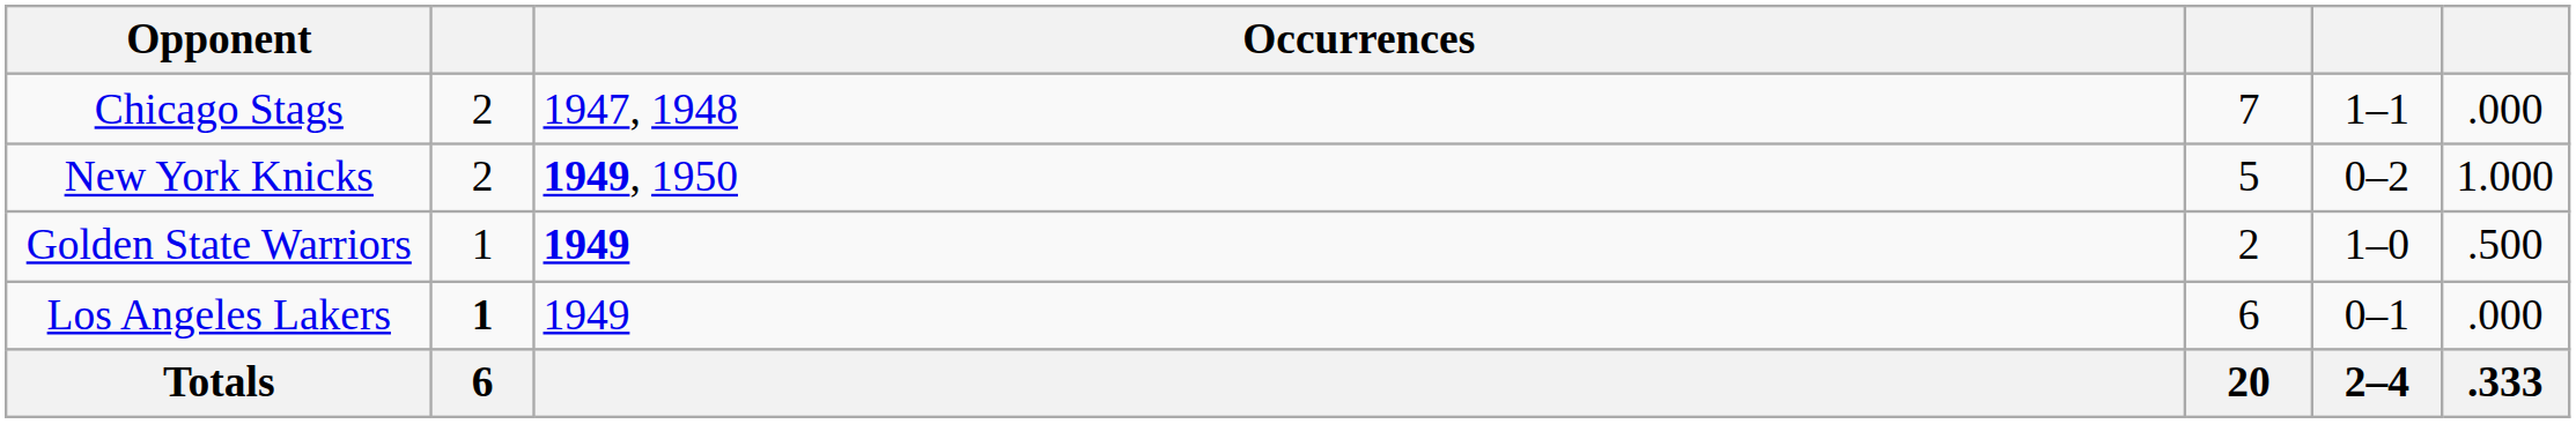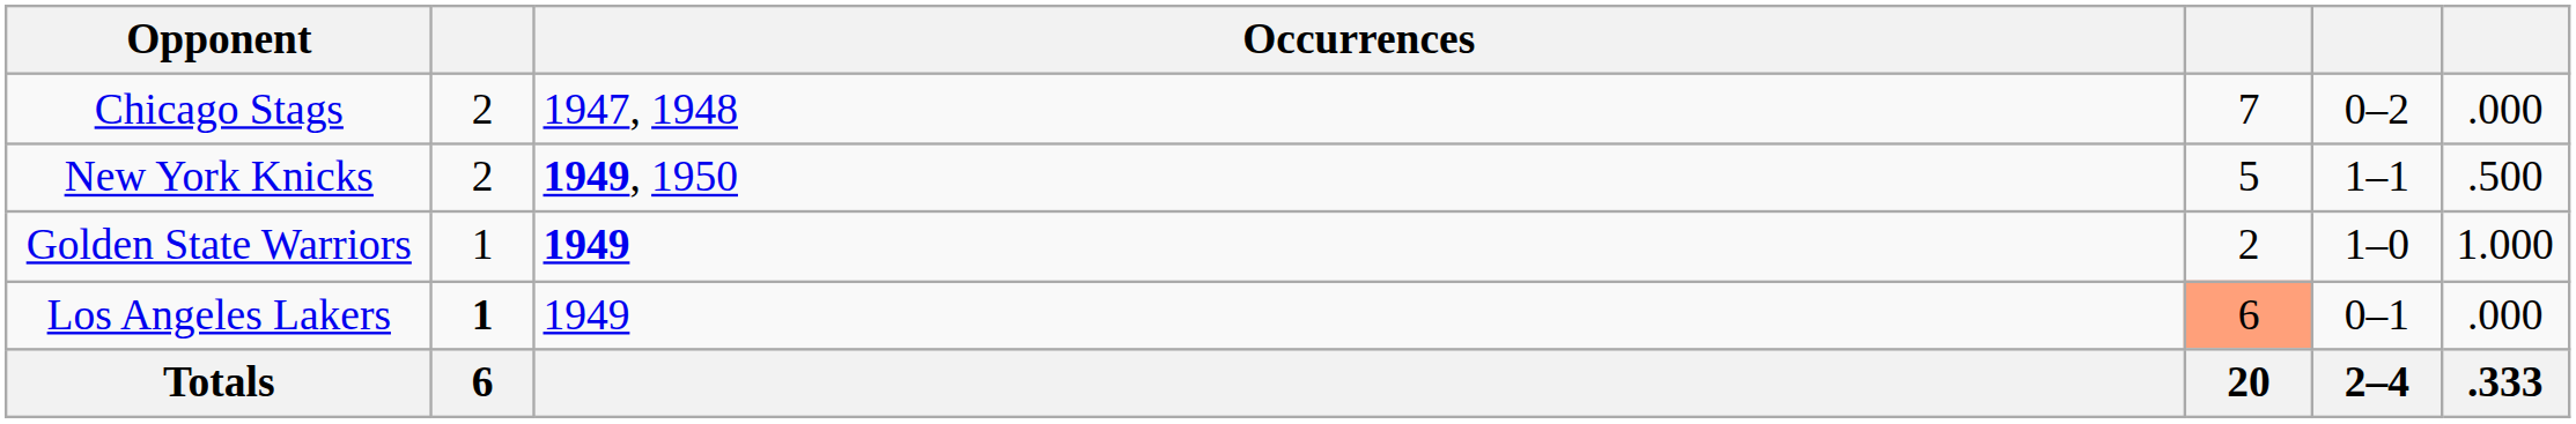Chicago Stags | column 5: 1–1 -> 0–2
New York Knicks | column 5: 0–2 -> 1–1
New York Knicks | column 6: 1.000 -> .500
Golden State Warriors | column 6: .500 -> 1.000
Los Angeles Lakers | column 4: no background -> lightsalmon background
